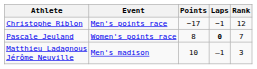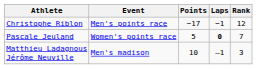Pascale Jeuland | Points: 8 -> 5
